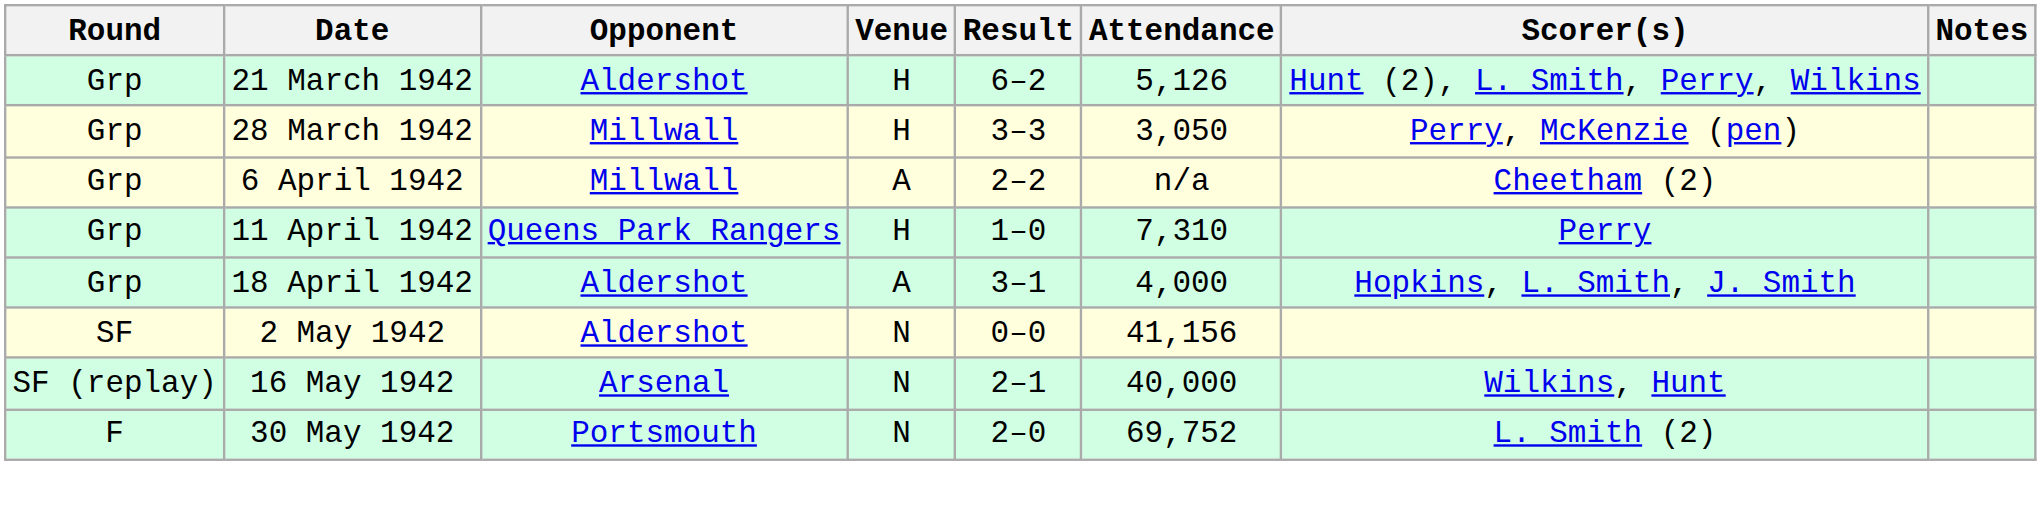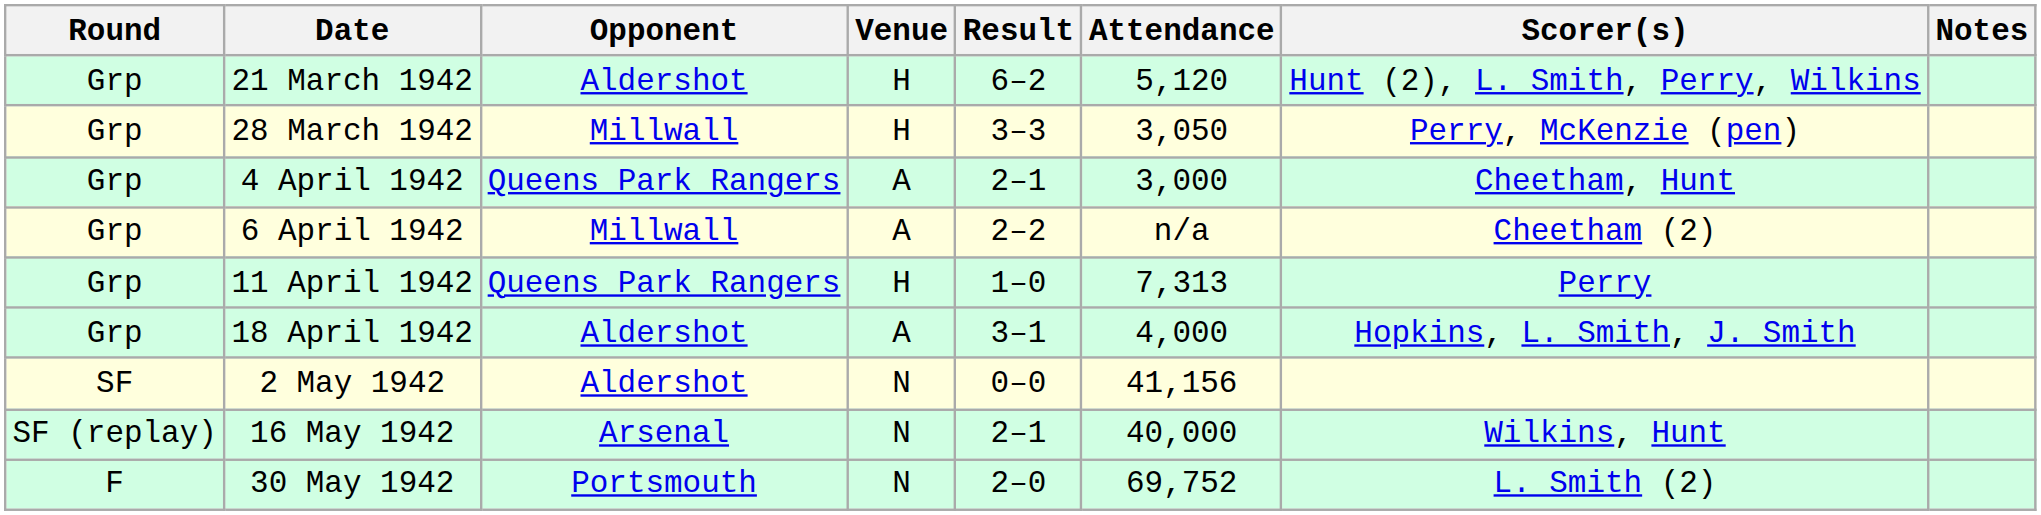21 March 1942 | Attendance: 5,126 -> 5,120
+ row: Grp | 4 April 1942 | Queens Park Rangers | A | 2–1 | 3,000 | Cheetham, Hunt
11 April 1942 | Attendance: 7,310 -> 7,313
